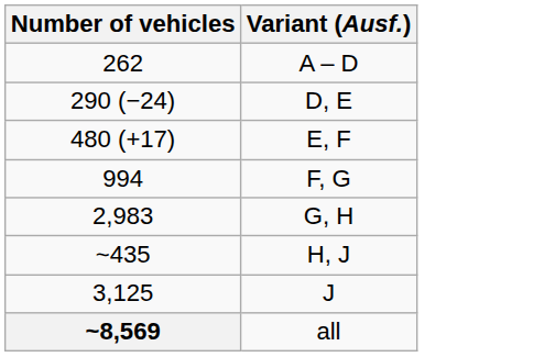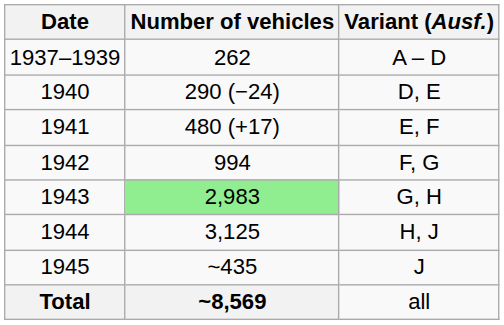+ column: Date | 1937–1939 | 1940 | 1941 | 1942 | 1943 | 1944 | 1945 | Total
G, H | Number of vehicles: no background -> lightgreen background
H, J | Number of vehicles: ~435 -> 3,125
J | Number of vehicles: 3,125 -> ~435
